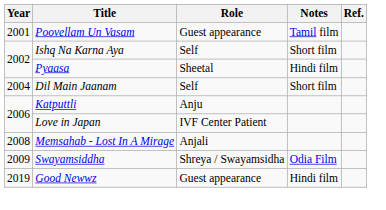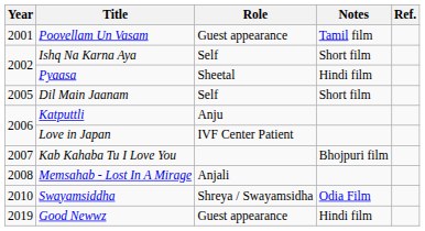Dil Main Jaanam | Year: 2004 -> 2005
+ row: 2007 | Kab Kahaba Tu I Love You | Bhojpuri film
Swayamsiddha | Year: 2009 -> 2010
